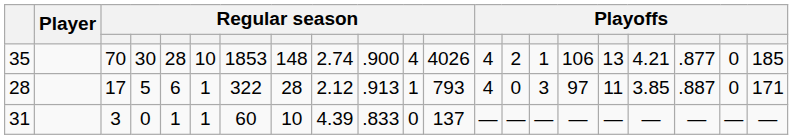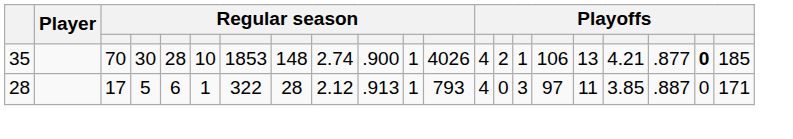35 | column 11: 4 -> 1
35 | column 20: normal -> bold
- row: 31 | 3 | 0 | 1 | 1 | 60 | 10 | 4.39 | .833 | 0 | 137 | — | — | — | — | — | — | — | — | —
